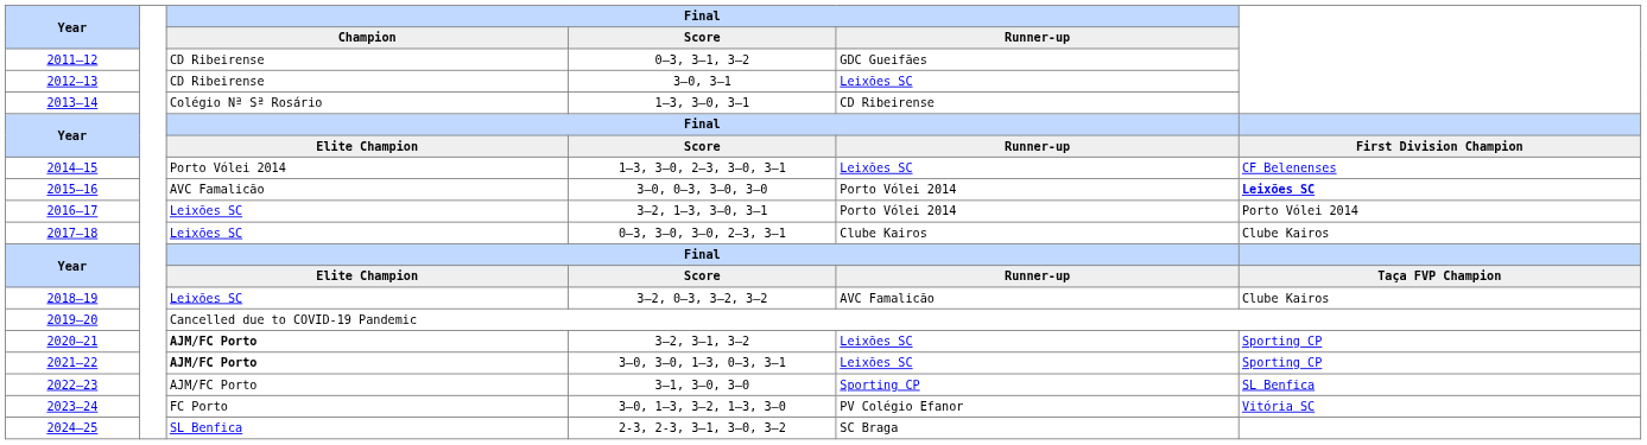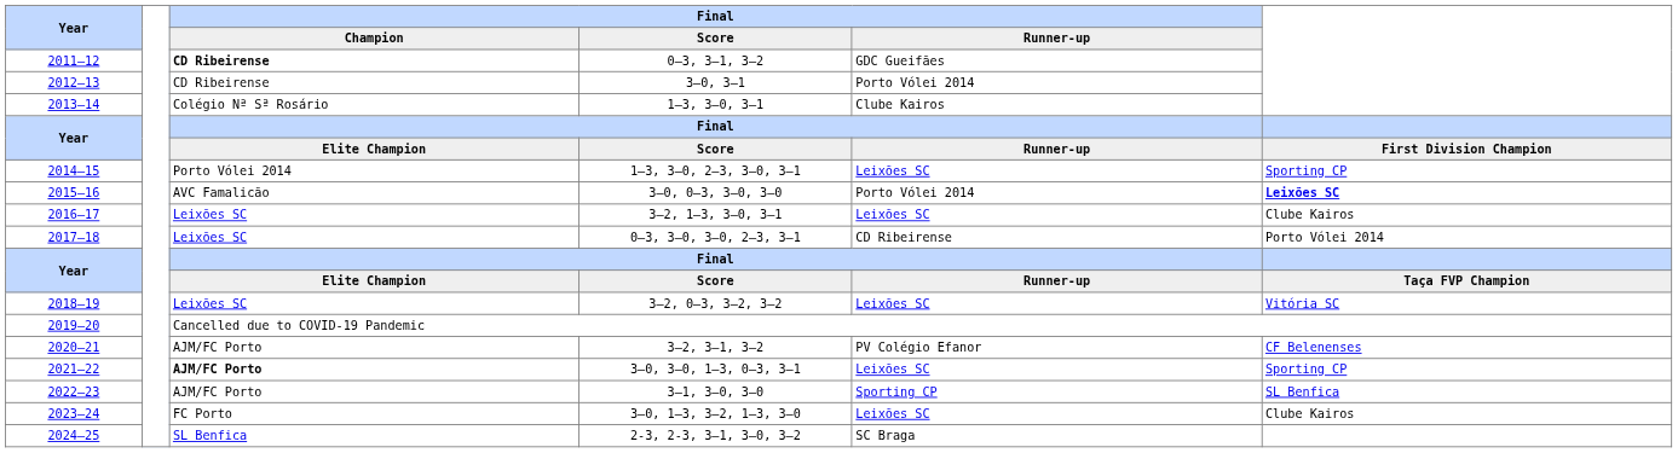2011–12 | Final / Champion: normal -> bold
2012–13 | Final / Runner-up: Leixões SC -> Porto Vólei 2014
2013–14 | Final / Runner-up: CD Ribeirense -> Clube Kairos
2014–15 | column 6: CF Belenenses -> Sporting CP
2016–17 | Final / Runner-up: Porto Vólei 2014 -> Leixões SC
2016–17 | column 6: Porto Vólei 2014 -> Clube Kairos
2017–18 | Final / Runner-up: Clube Kairos -> CD Ribeirense
2017–18 | column 6: Clube Kairos -> Porto Vólei 2014
2018–19 | Final / Runner-up: AVC Famalicão -> Leixões SC
2018–19 | column 6: Clube Kairos -> Vitória SC
2020–21 | Final / Champion: bold -> normal
2020–21 | Final / Runner-up: Leixões SC -> PV Colégio Efanor
2020–21 | column 6: Sporting CP -> CF Belenenses
2023–24 | Final / Runner-up: PV Colégio Efanor -> Leixões SC
2023–24 | column 6: Vitória SC -> Clube Kairos
